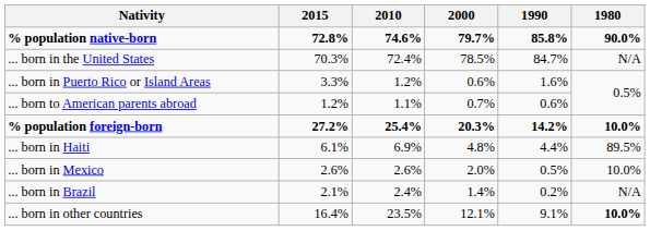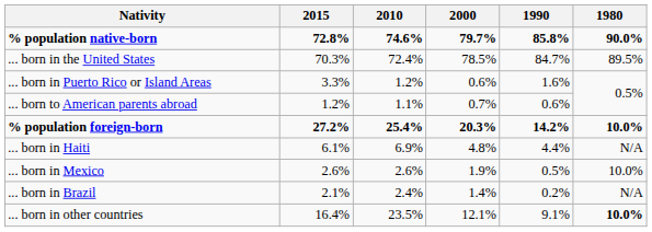... born in the United States | 1980: N/A -> 89.5%
... born in Haiti | 1980: 89.5% -> N/A
... born in Mexico | 2000: 2.0% -> 1.9%
